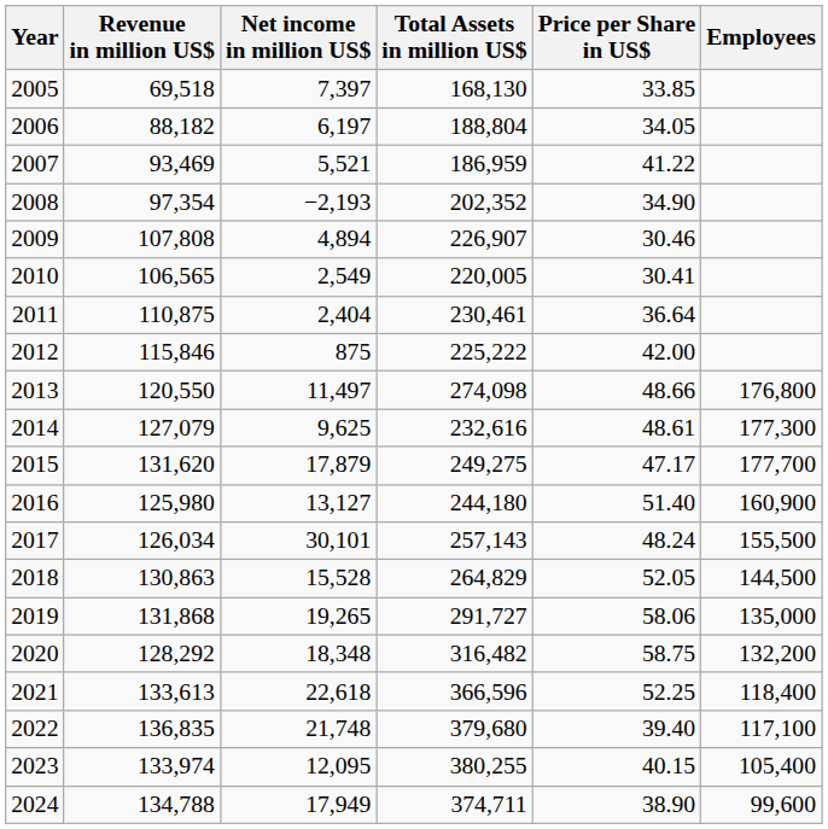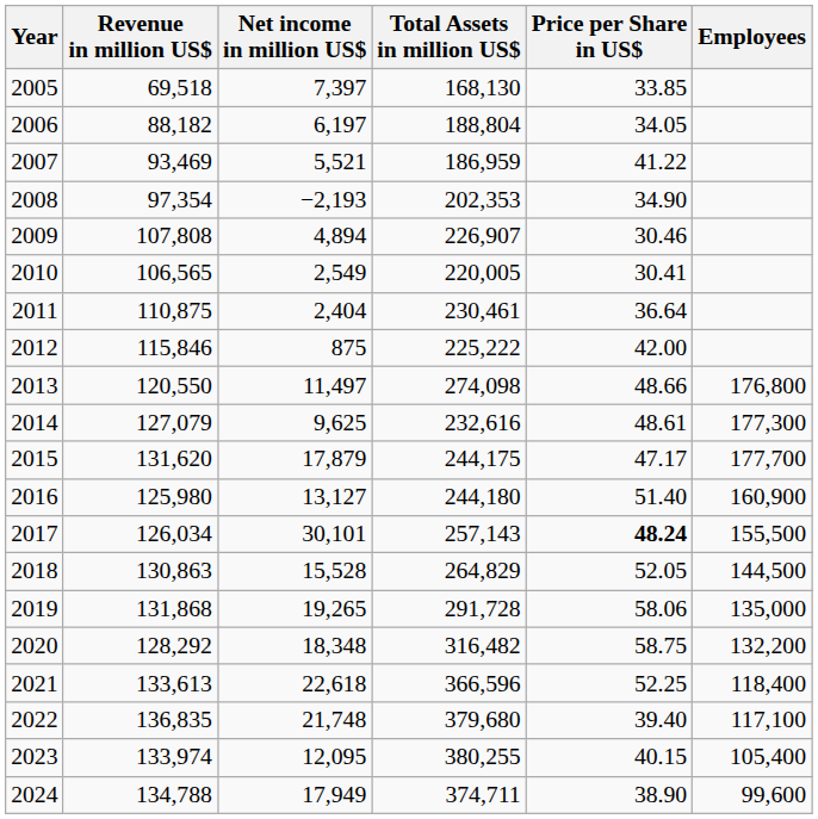2008 | Total Assets in million US$: 202,352 -> 202,353
2015 | Total Assets in million US$: 249,275 -> 244,175
2017 | Price per Share in US$: normal -> bold
2019 | Total Assets in million US$: 291,727 -> 291,728
